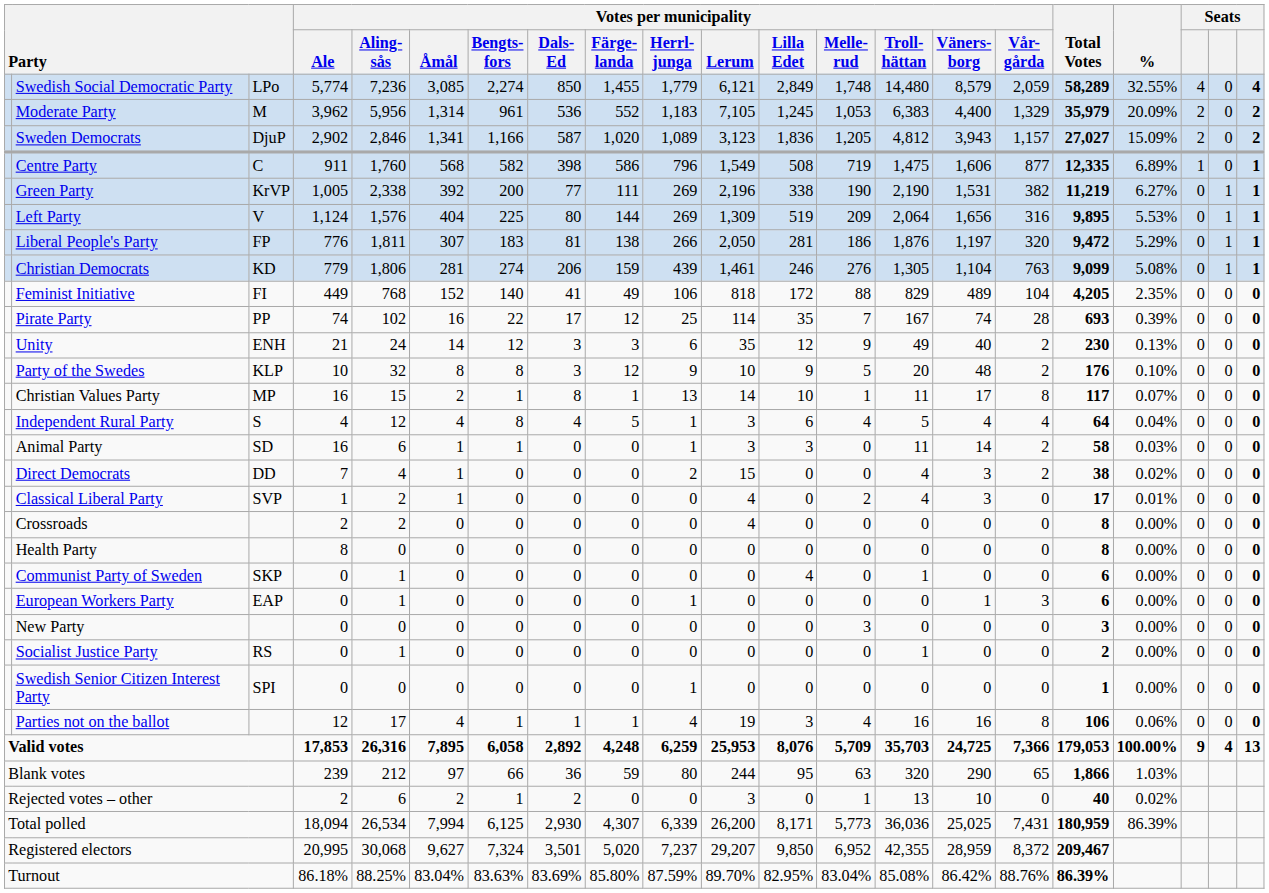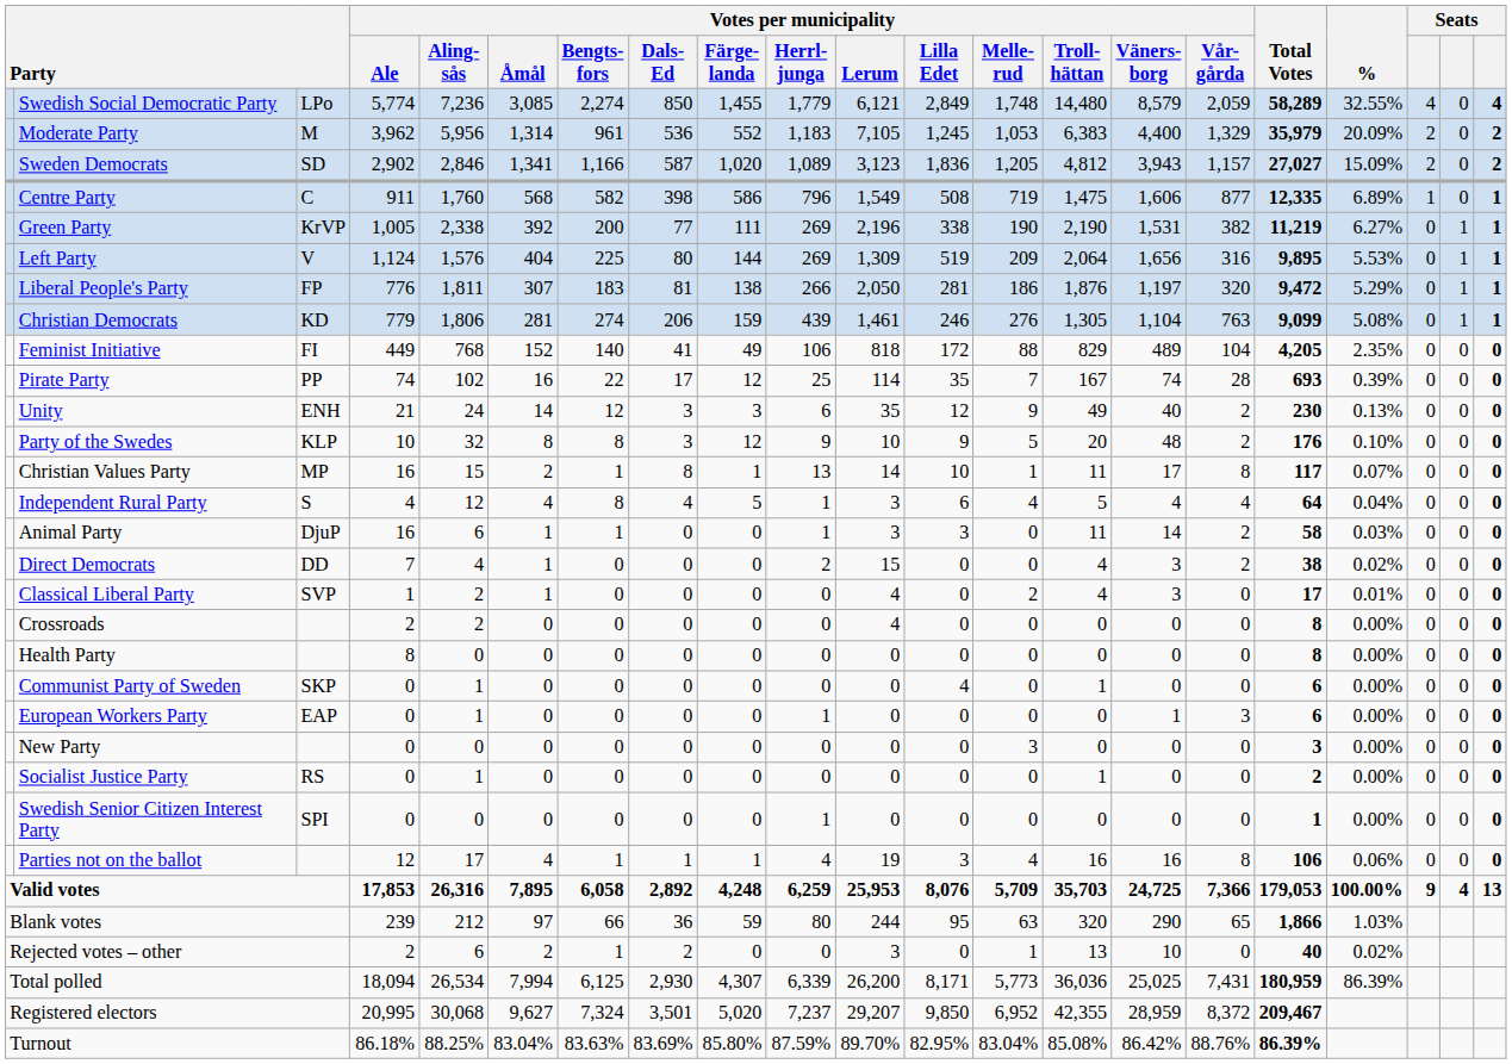Sweden Democrats | column 3: DjuP -> SD
Animal Party | column 3: SD -> DjuP
